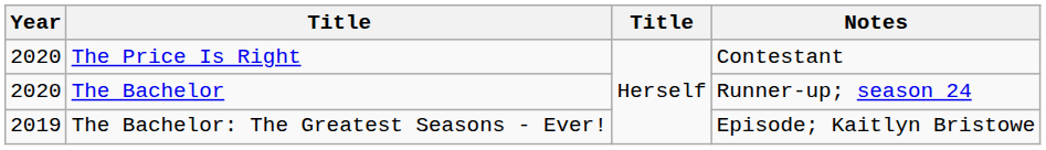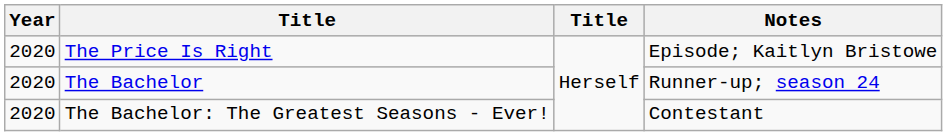The Price Is Right | Notes: Contestant -> Episode; Kaitlyn Bristowe
The Bachelor: The Greatest Seasons - Ever! | Year: 2019 -> 2020
The Bachelor: The Greatest Seasons - Ever! | Notes: Episode; Kaitlyn Bristowe -> Contestant
